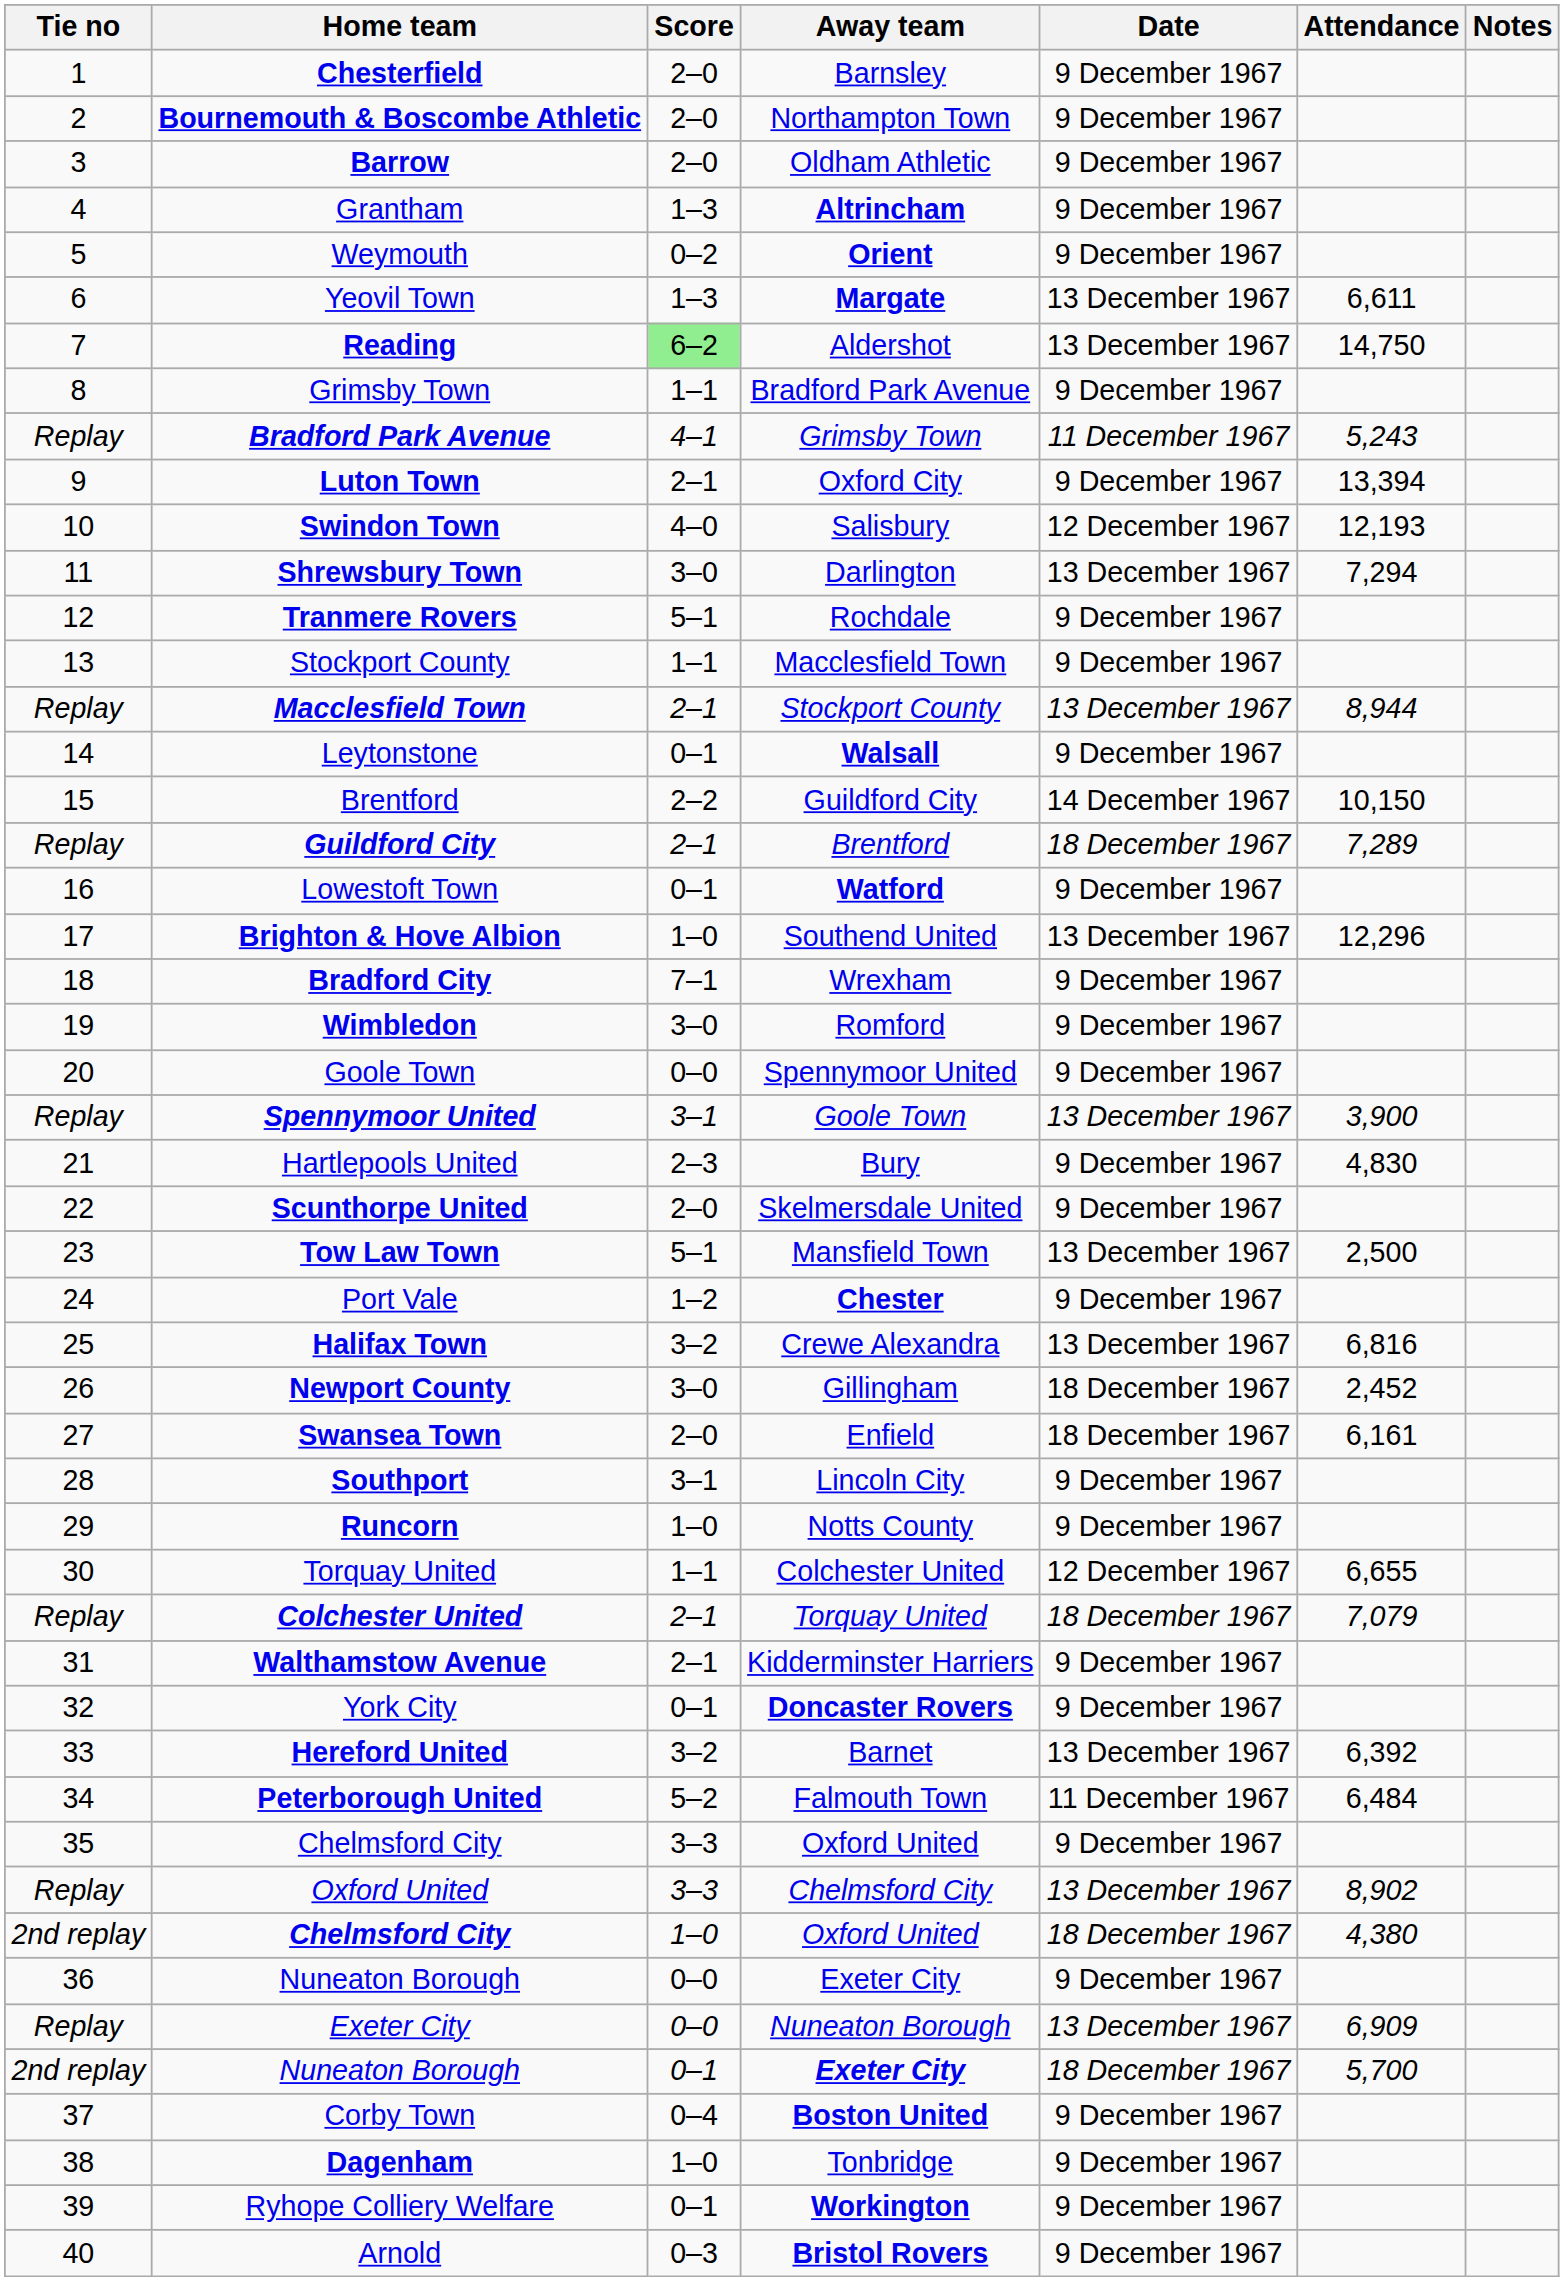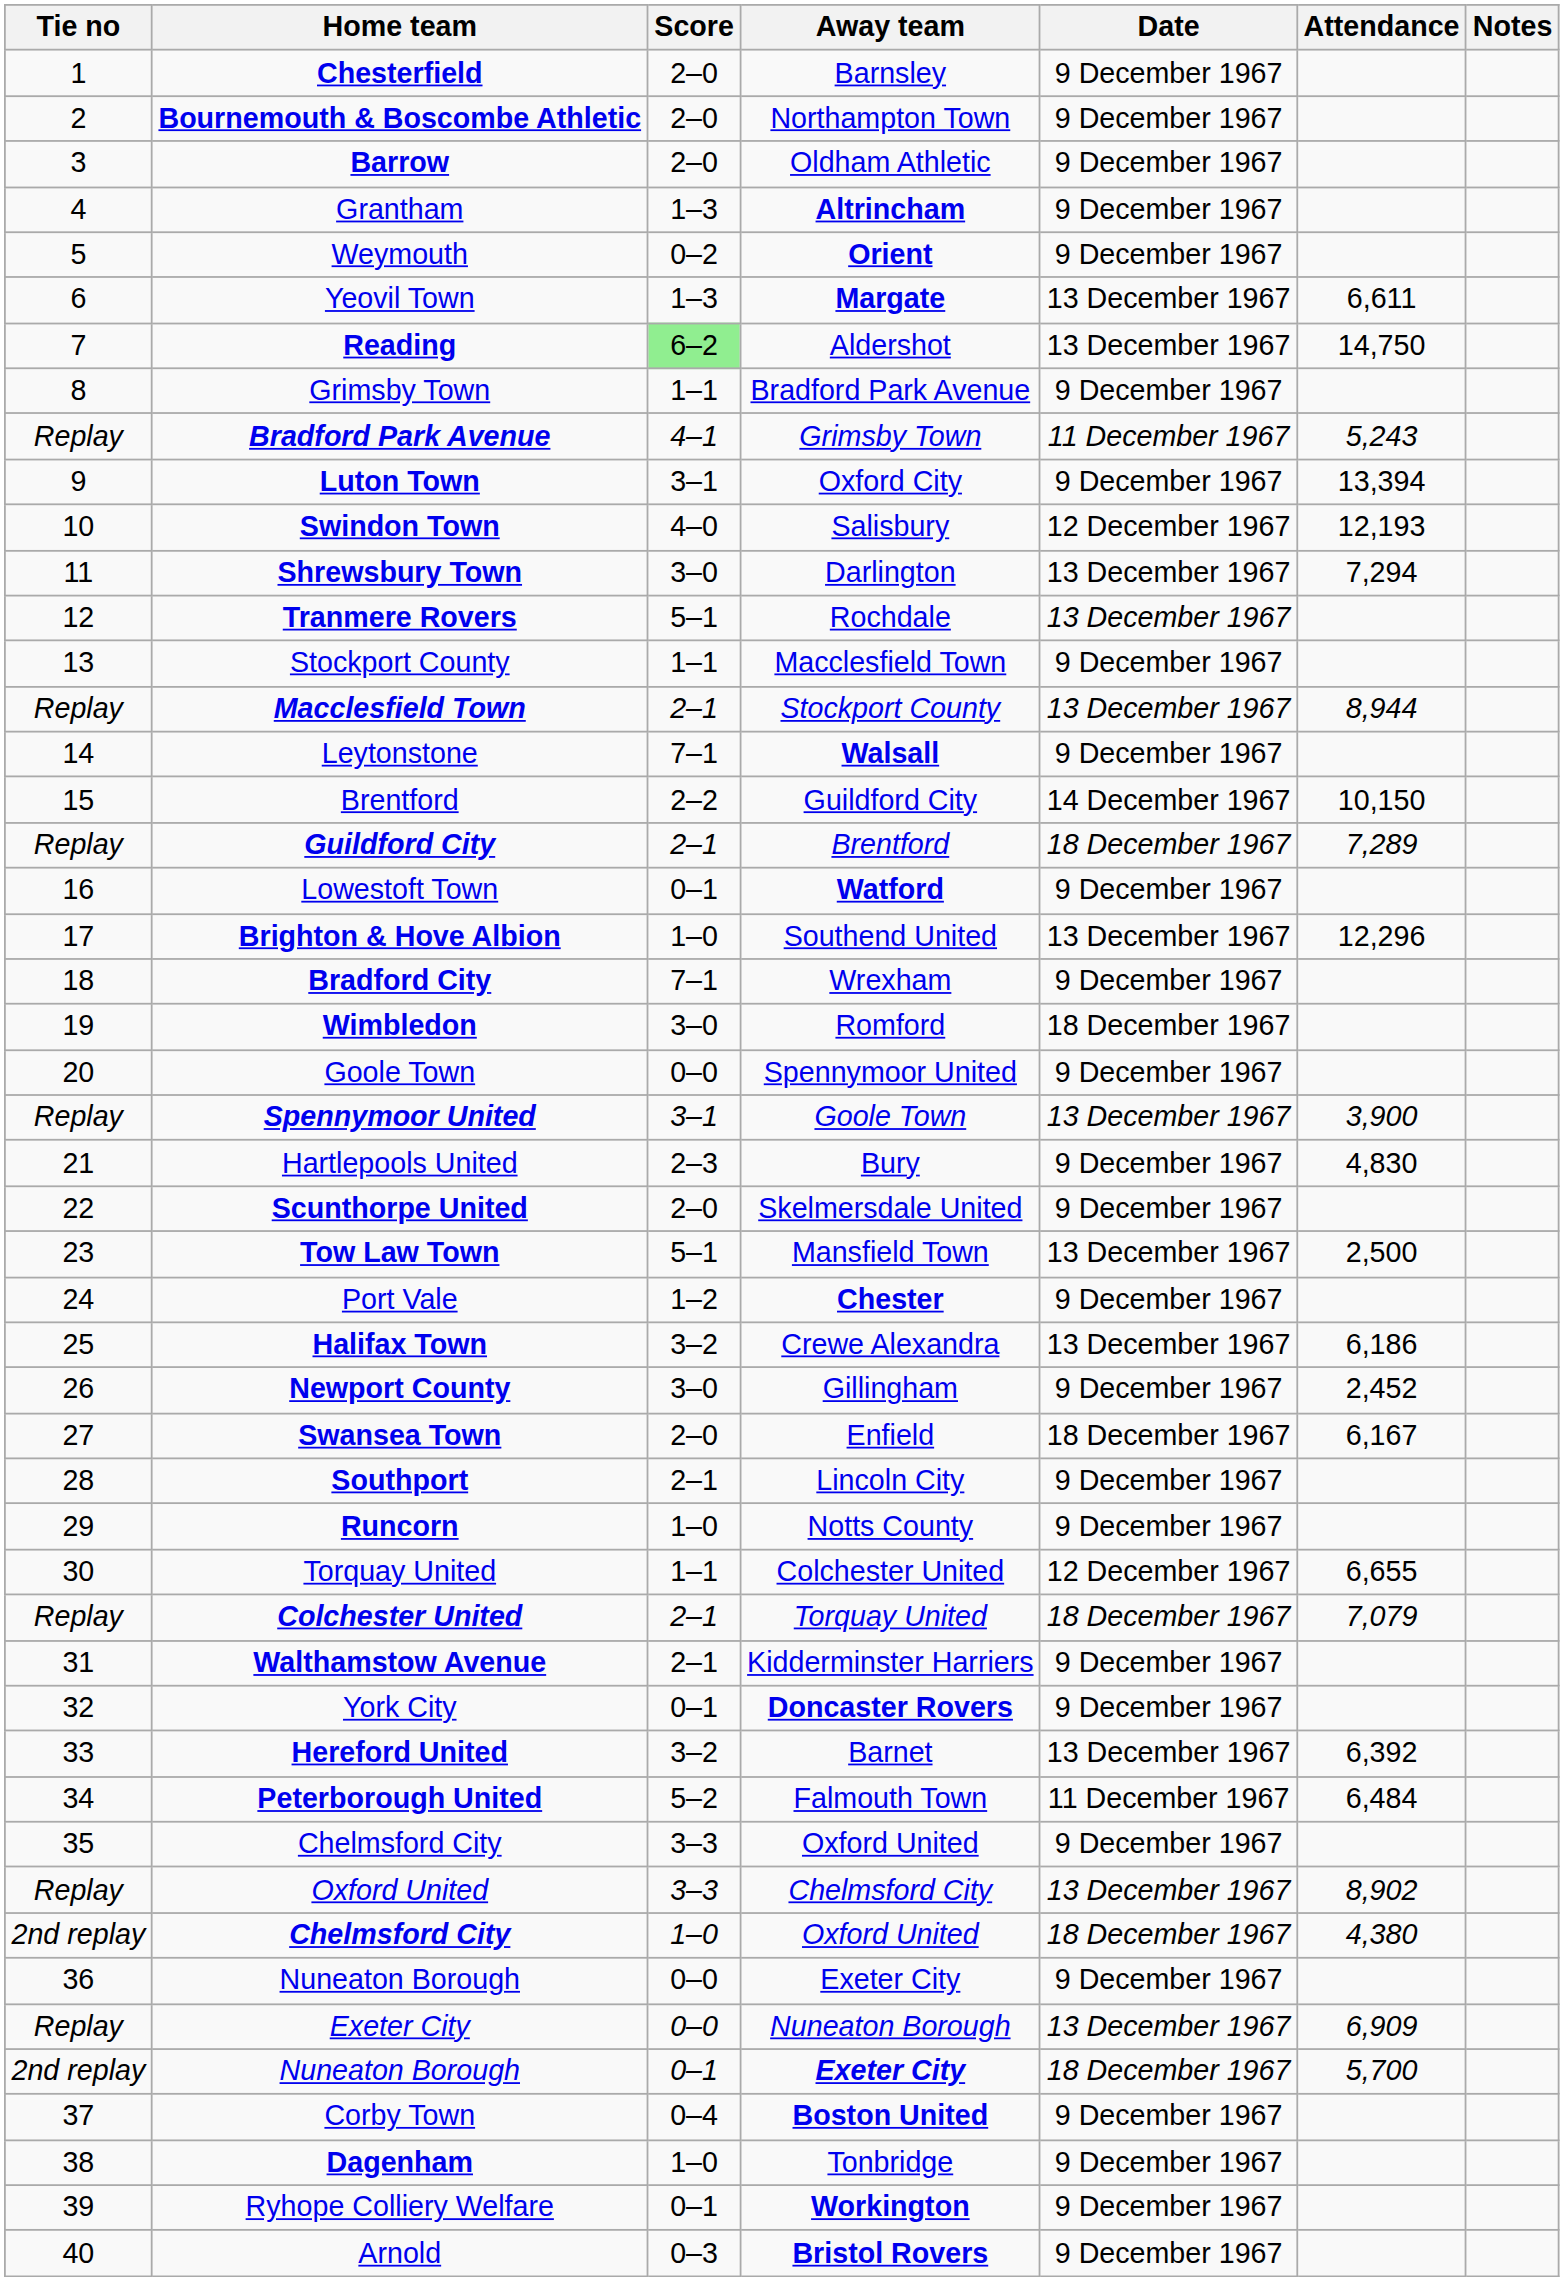Luton Town | Score: 2–1 -> 3–1
Tranmere Rovers | Date: 9 December 1967 -> 13 December 1967
Leytonstone | Score: 0–1 -> 7–1
Wimbledon | Date: 9 December 1967 -> 18 December 1967
Halifax Town | Attendance: 6,816 -> 6,186
Newport County | Date: 18 December 1967 -> 9 December 1967
Swansea Town | Attendance: 6,161 -> 6,167
Southport | Score: 3–1 -> 2–1
